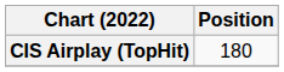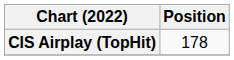CIS Airplay (TopHit) | Position: 180 -> 178
